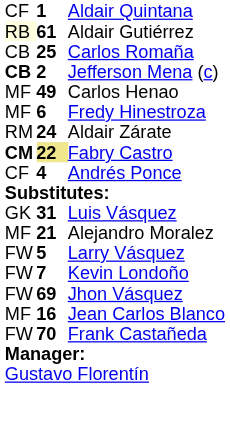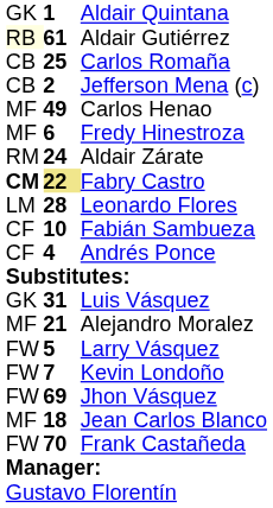Aldair Quintana | column 1: CF -> GK
Jefferson Mena (c) | column 1: bold -> normal
+ row: LM | 28 | Leonardo Flores
+ row: CF | 10 | Fabián Sambueza
Jean Carlos Blanco | column 2: 16 -> 18
